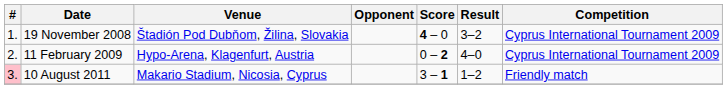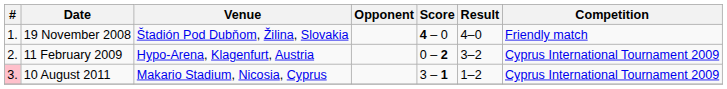19 November 2008 | Result: 3–2 -> 4–0
19 November 2008 | Competition: Cyprus International Tournament 2009 -> Friendly match
11 February 2009 | Result: 4–0 -> 3–2
10 August 2011 | Competition: Friendly match -> Cyprus International Tournament 2009
